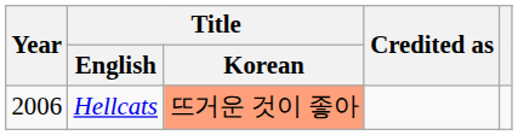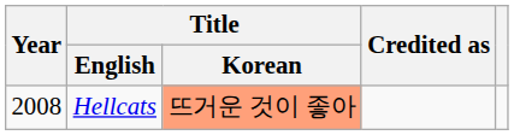Hellcats | Year: 2006 -> 2008
